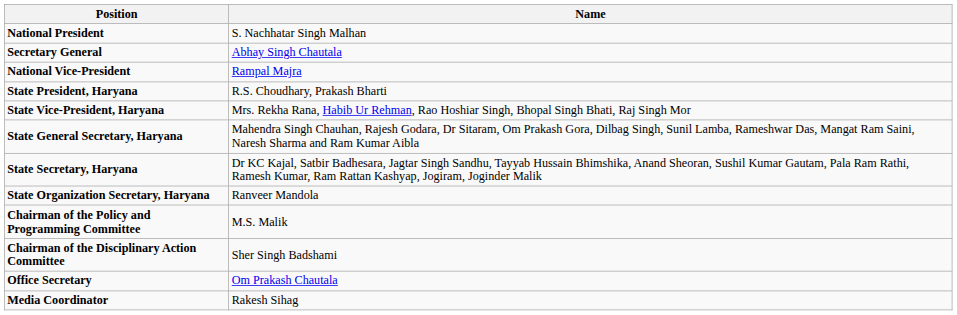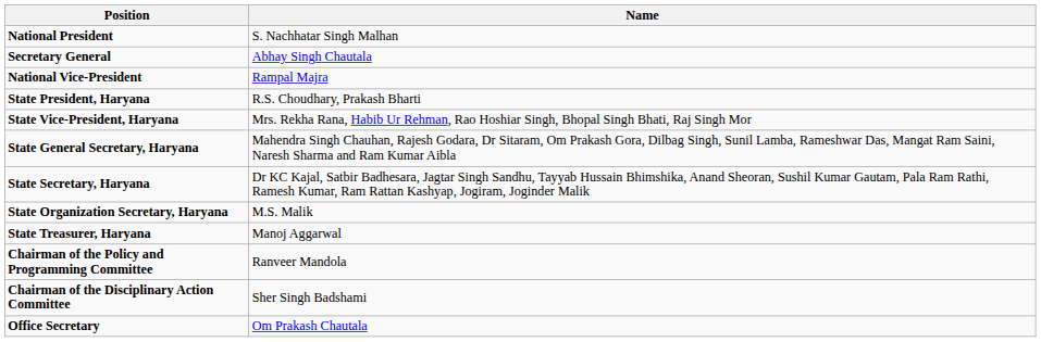State Organization Secretary, Haryana | Name: Ranveer Mandola -> M.S. Malik
+ row: State Treasurer, Haryana | Manoj Aggarwal
Chairman of the Policy and Programming Committee | Name: M.S. Malik -> Ranveer Mandola
- row: Media Coordinator | Rakesh Sihag
